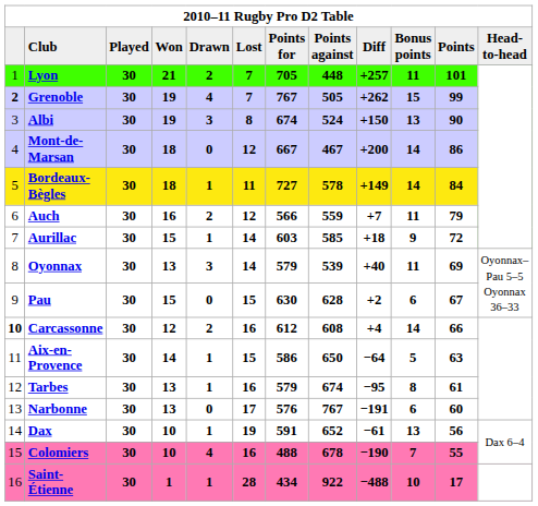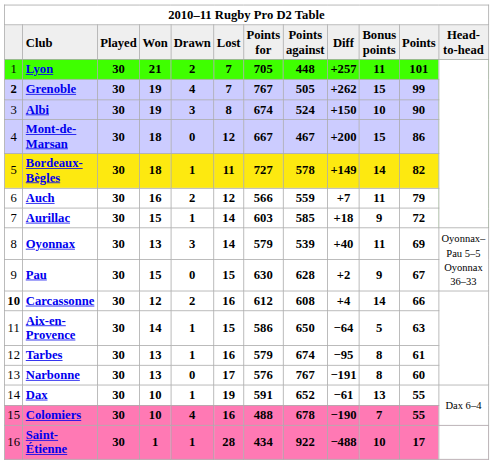Albi | Bonus points: 13 -> 10
Mont-de-Marsan | Bonus points: 14 -> 15
Bordeaux-Bègles | Points: 84 -> 82
Pau | Bonus points: 6 -> 9
Narbonne | Bonus points: 6 -> 8
Dax | Points: 56 -> 55
